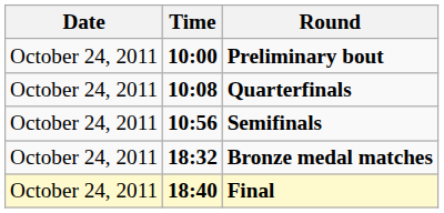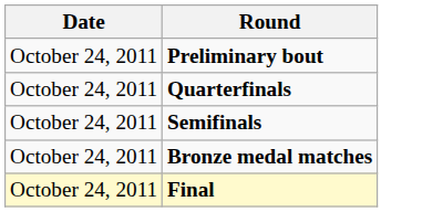- column: Time | 10:00 | 10:08 | 10:56 | 18:32 | 18:40
